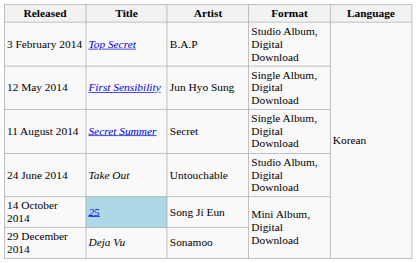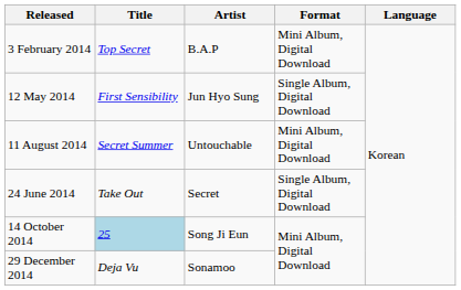3 February 2014 | Format: Studio Album, Digital Download -> Mini Album, Digital Download
11 August 2014 | Artist: Secret -> Untouchable
11 August 2014 | Format: Single Album, Digital Download -> Mini Album, Digital Download
24 June 2014 | Artist: Untouchable -> Secret
24 June 2014 | Format: Studio Album, Digital Download -> Single Album, Digital Download
